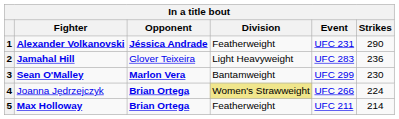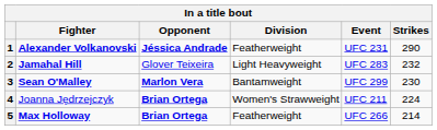2 | Strikes: 236 -> 232
4 | Division: khaki background -> no background
4 | Event: UFC 266 -> UFC 211
5 | Event: UFC 211 -> UFC 266
